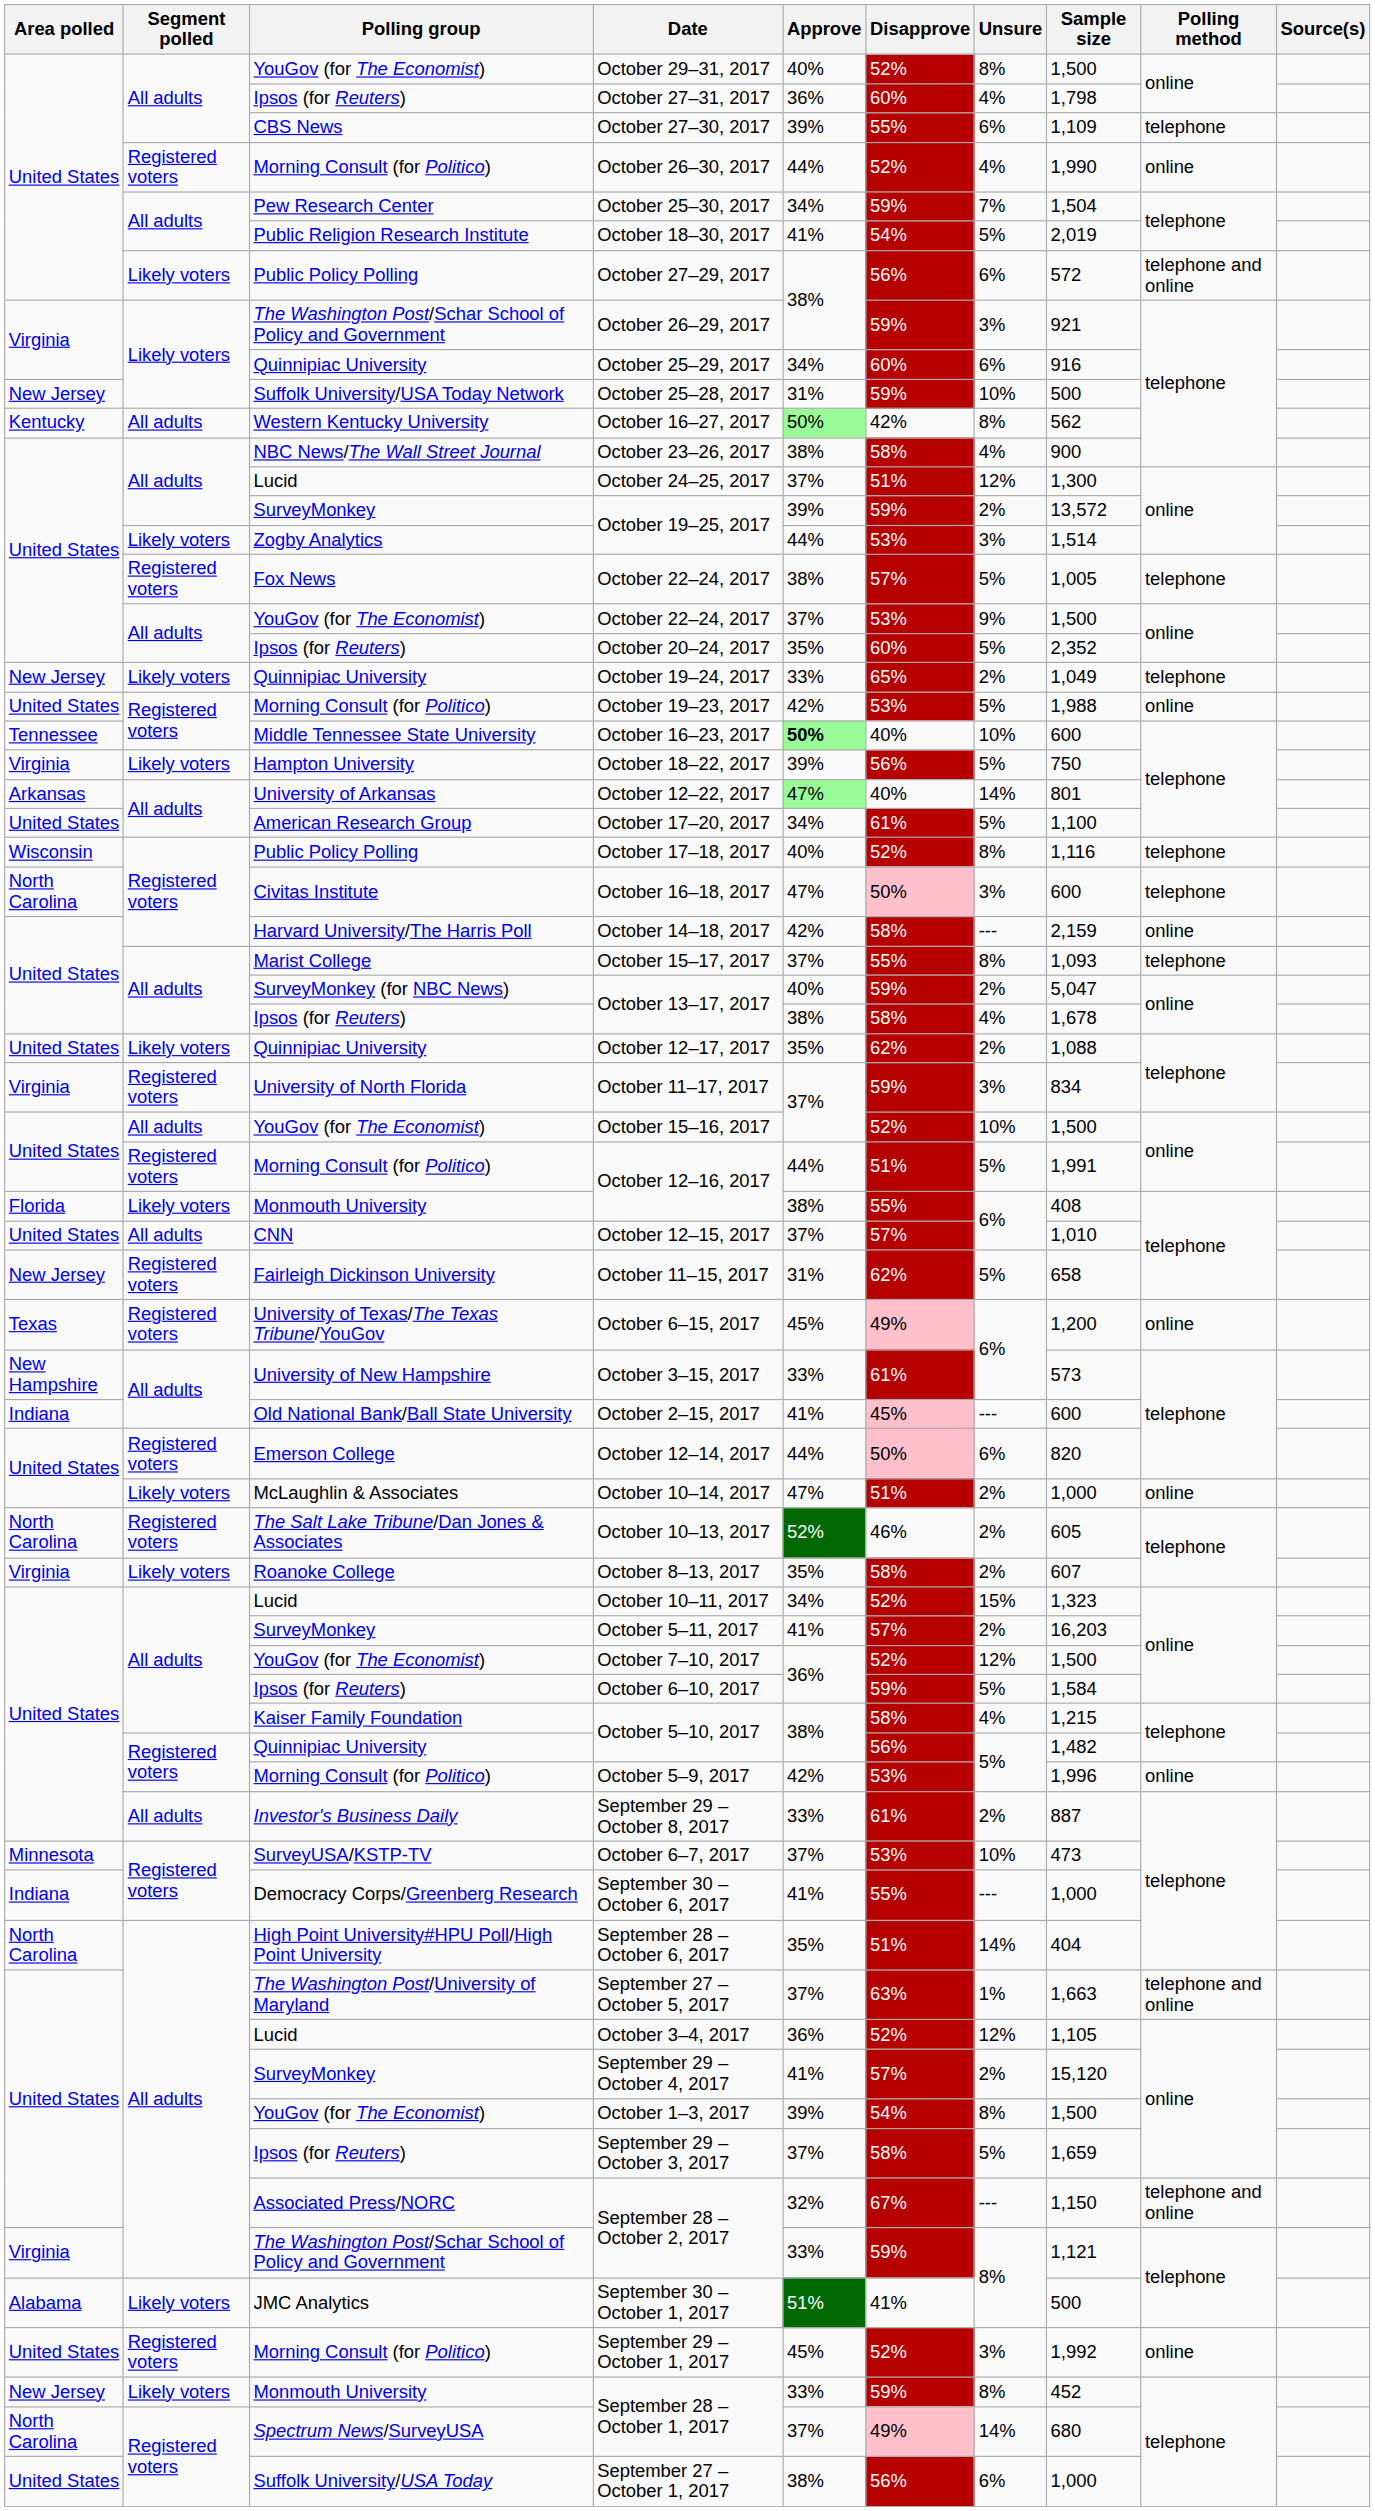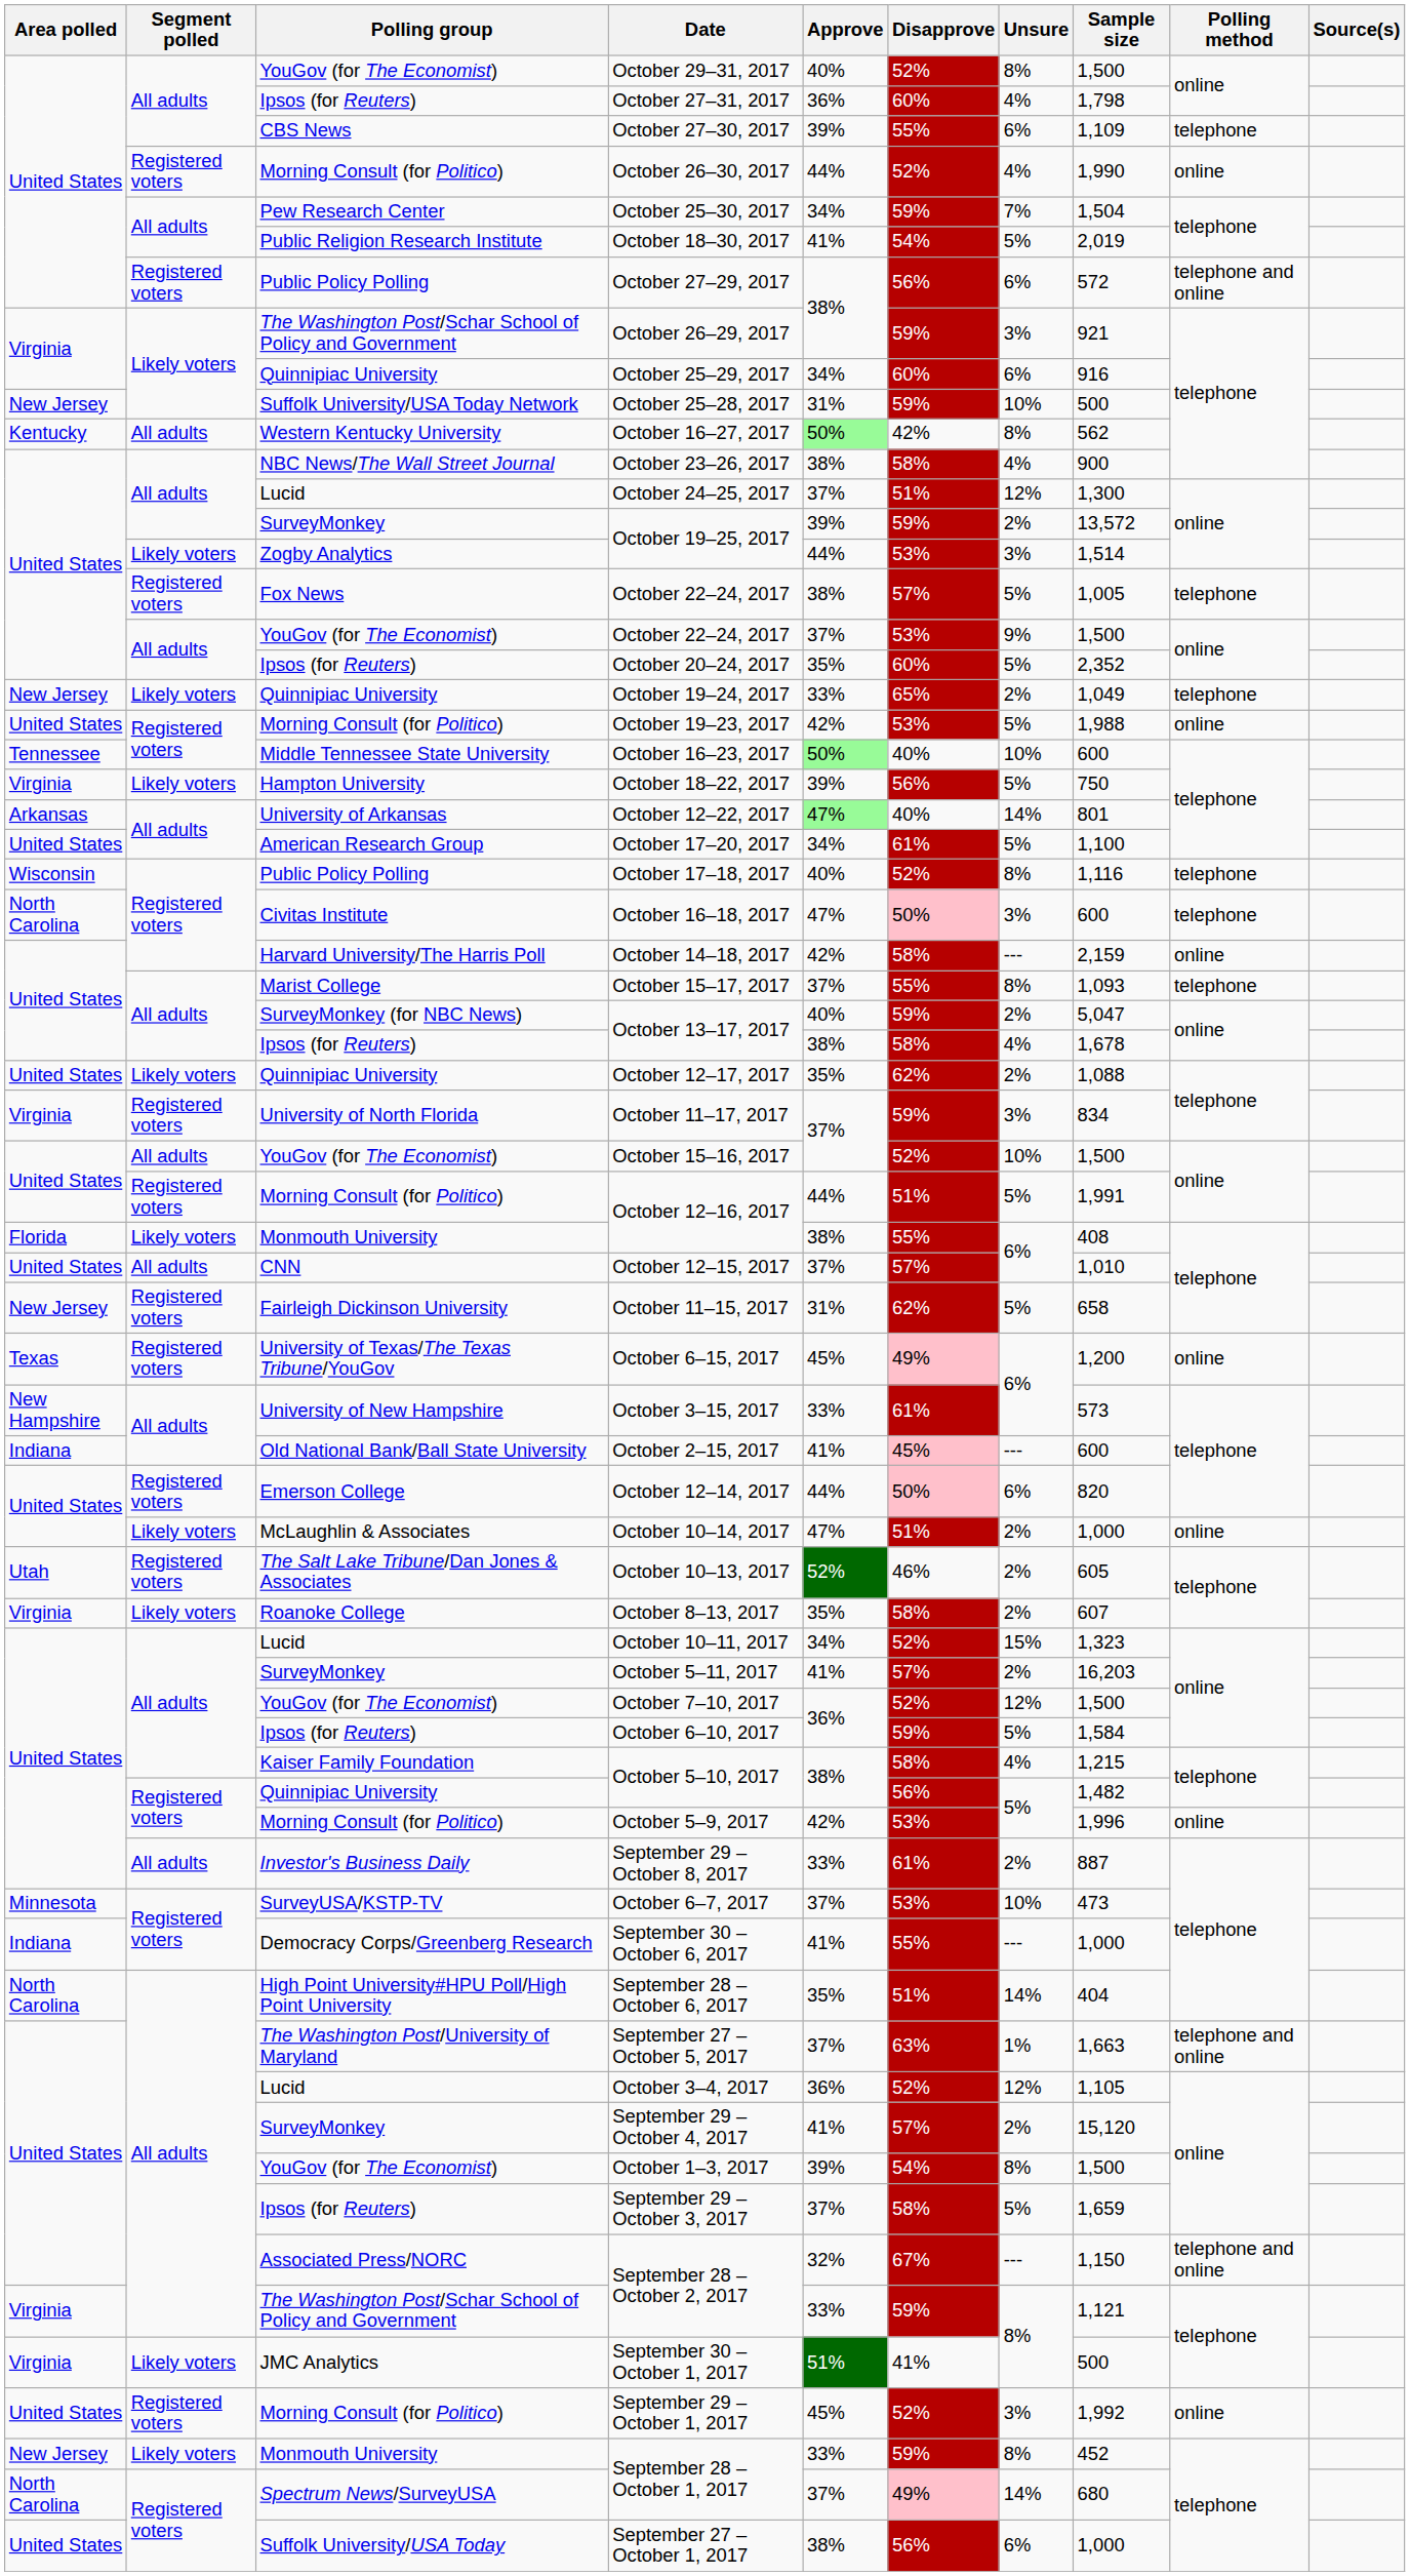October 27–29, 2017 | Segment polled: Likely voters -> Registered voters
October 16–23, 2017 | Approve: bold -> normal
October 10–13, 2017 | Area polled: North Carolina -> Utah
September 30 – October 1, 2017 | Area polled: Alabama -> Virginia
